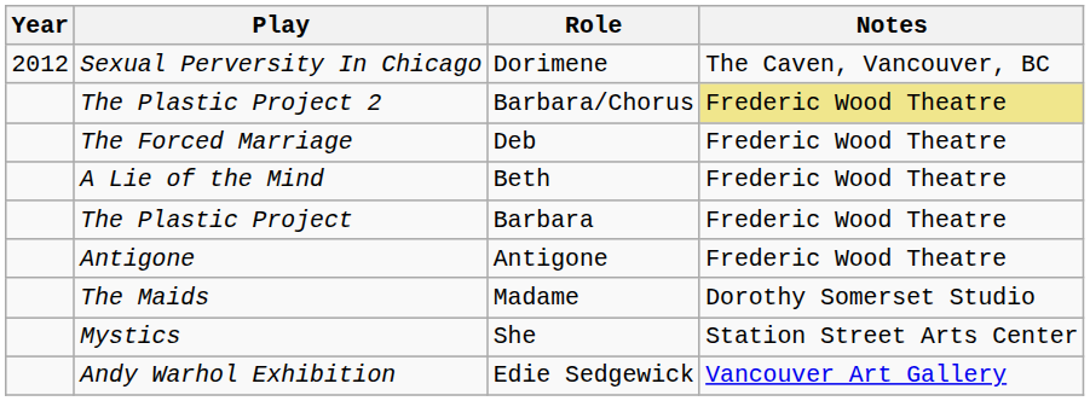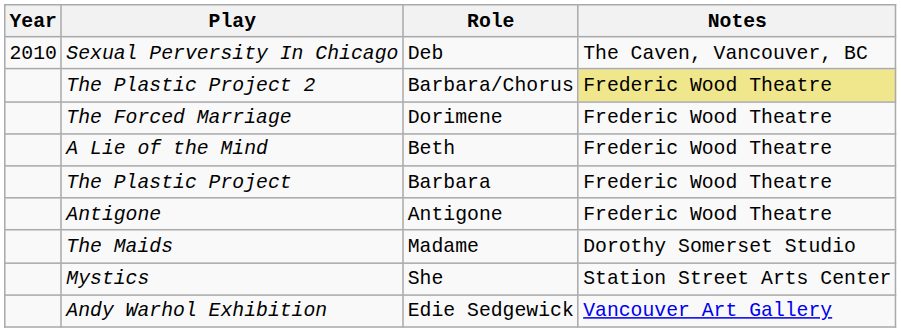Sexual Perversity In Chicago | Year: 2012 -> 2010
Sexual Perversity In Chicago | Role: Dorimene -> Deb
The Forced Marriage | Role: Deb -> Dorimene
